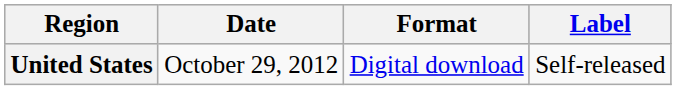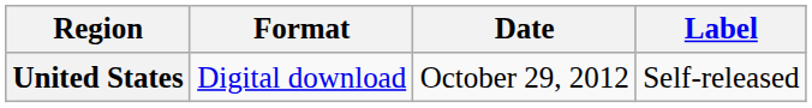columns swapped: Date <-> Format
